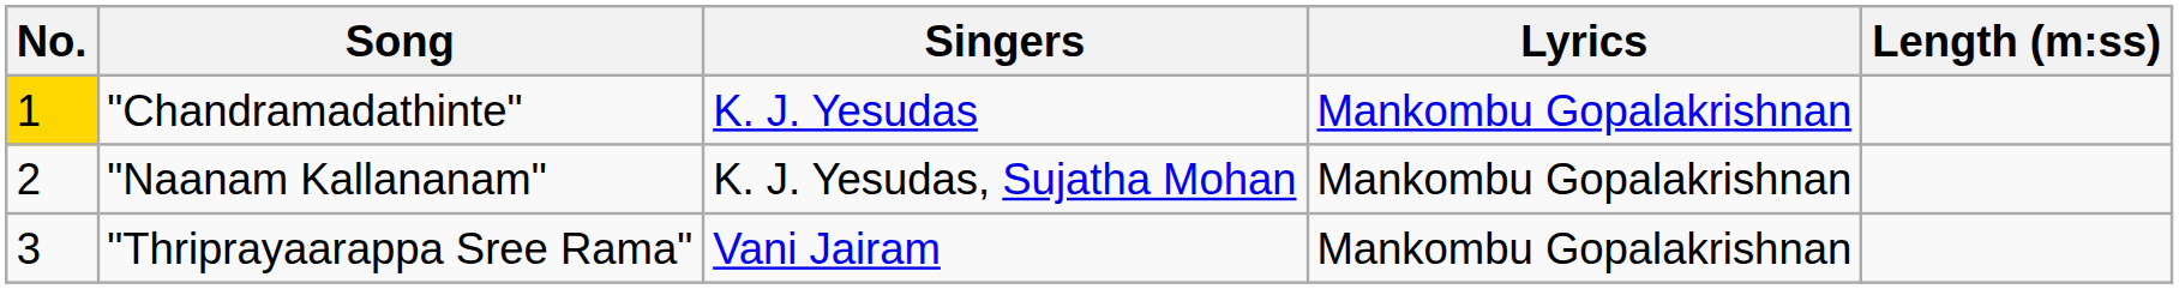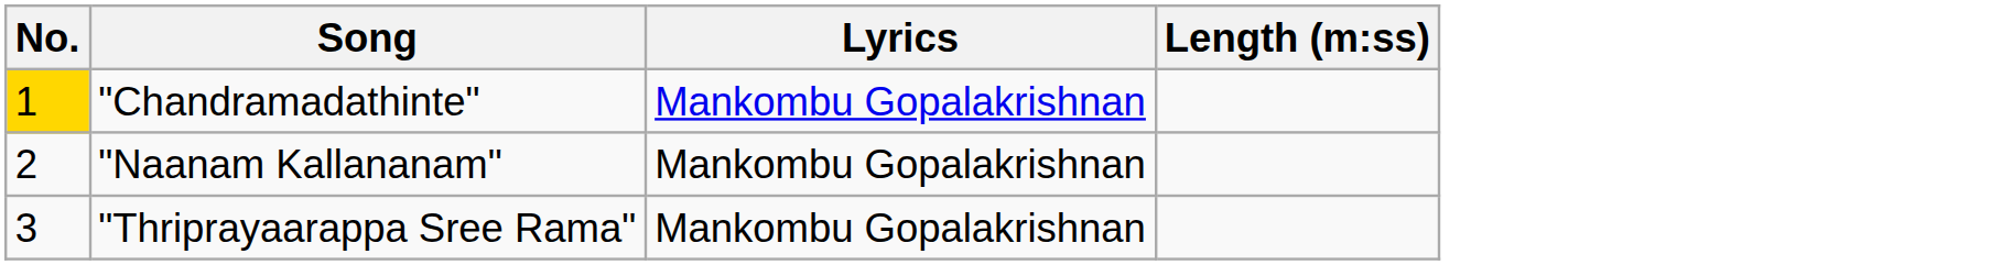- column: Singers | K. J. Yesudas | K. J. Yesudas, Sujatha Mohan | Vani Jairam
